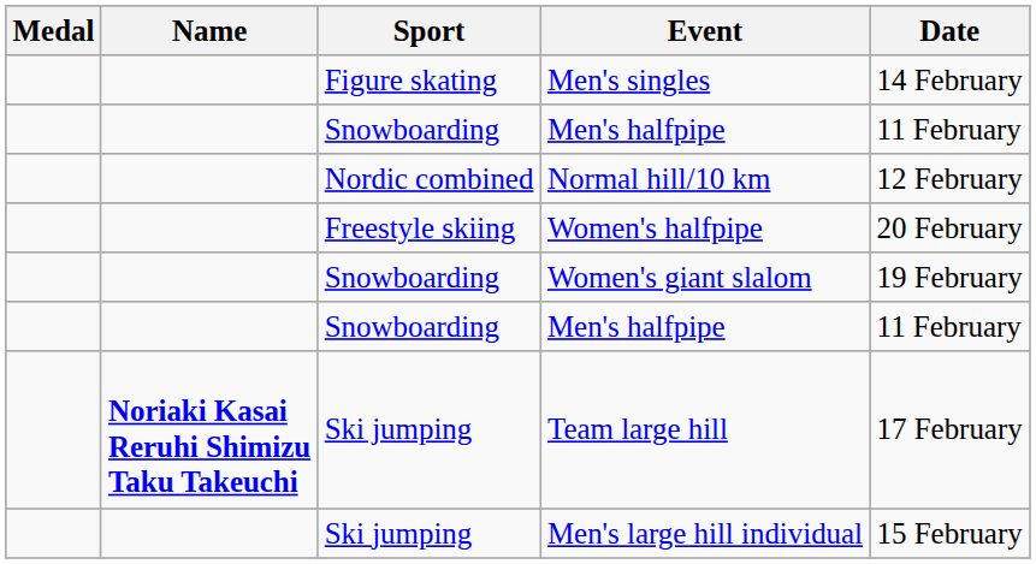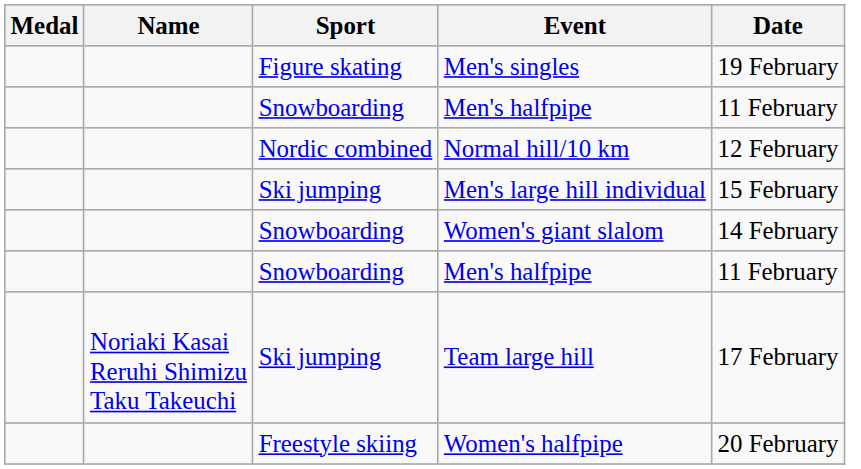Men's singles | Date: 14 February -> 19 February
rows swapped: Men's large hill individual <-> Women's halfpipe
Women's giant slalom | Date: 19 February -> 14 February
Team large hill | Name: bold -> normal
